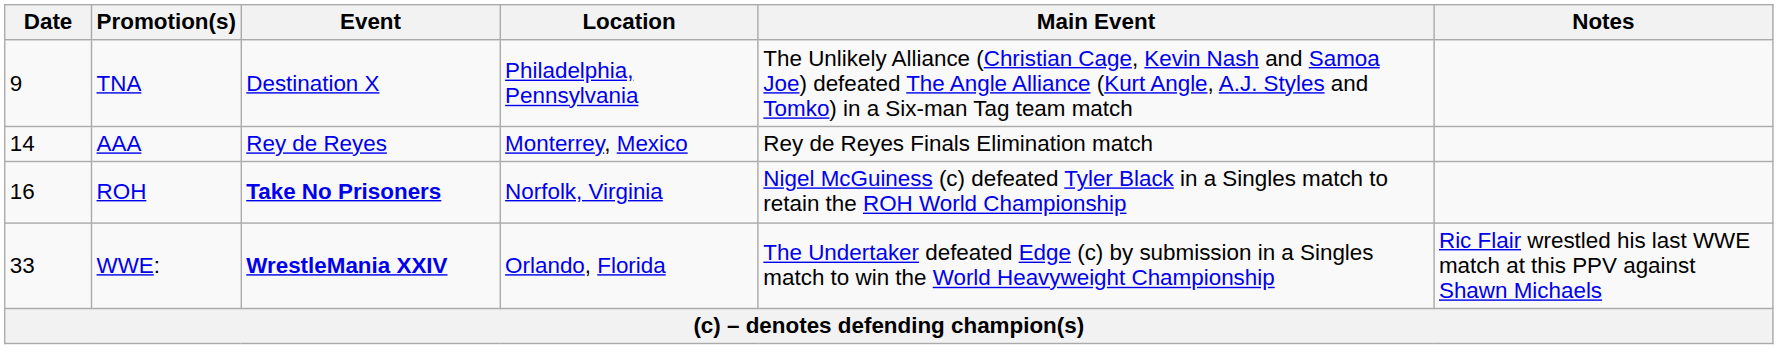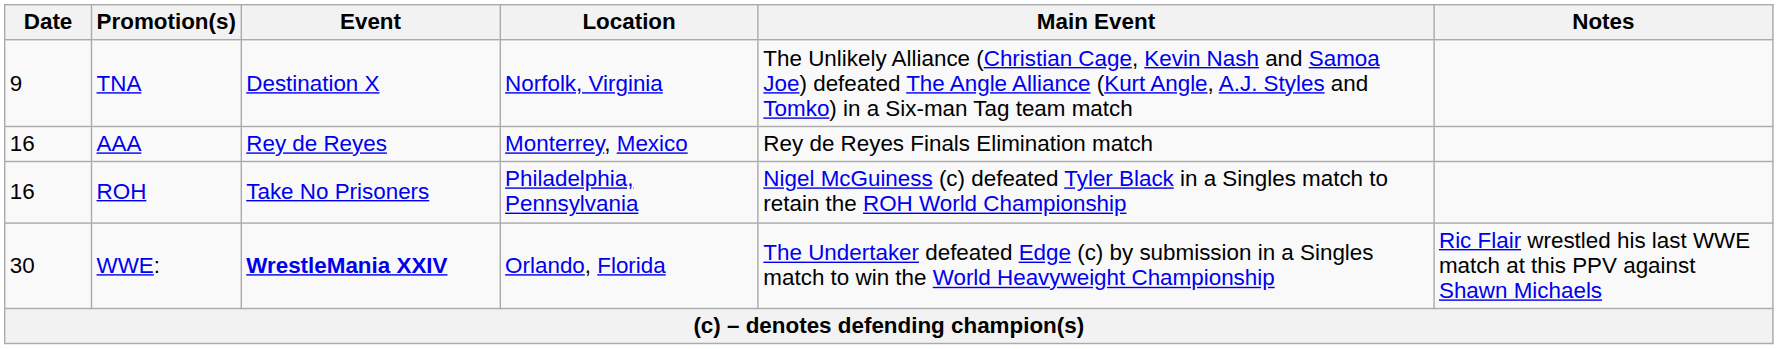TNA | Location: Philadelphia, Pennsylvania -> Norfolk, Virginia
AAA | Date: 14 -> 16
ROH | Event: bold -> normal
ROH | Location: Norfolk, Virginia -> Philadelphia, Pennsylvania
WWE: | Date: 33 -> 30
